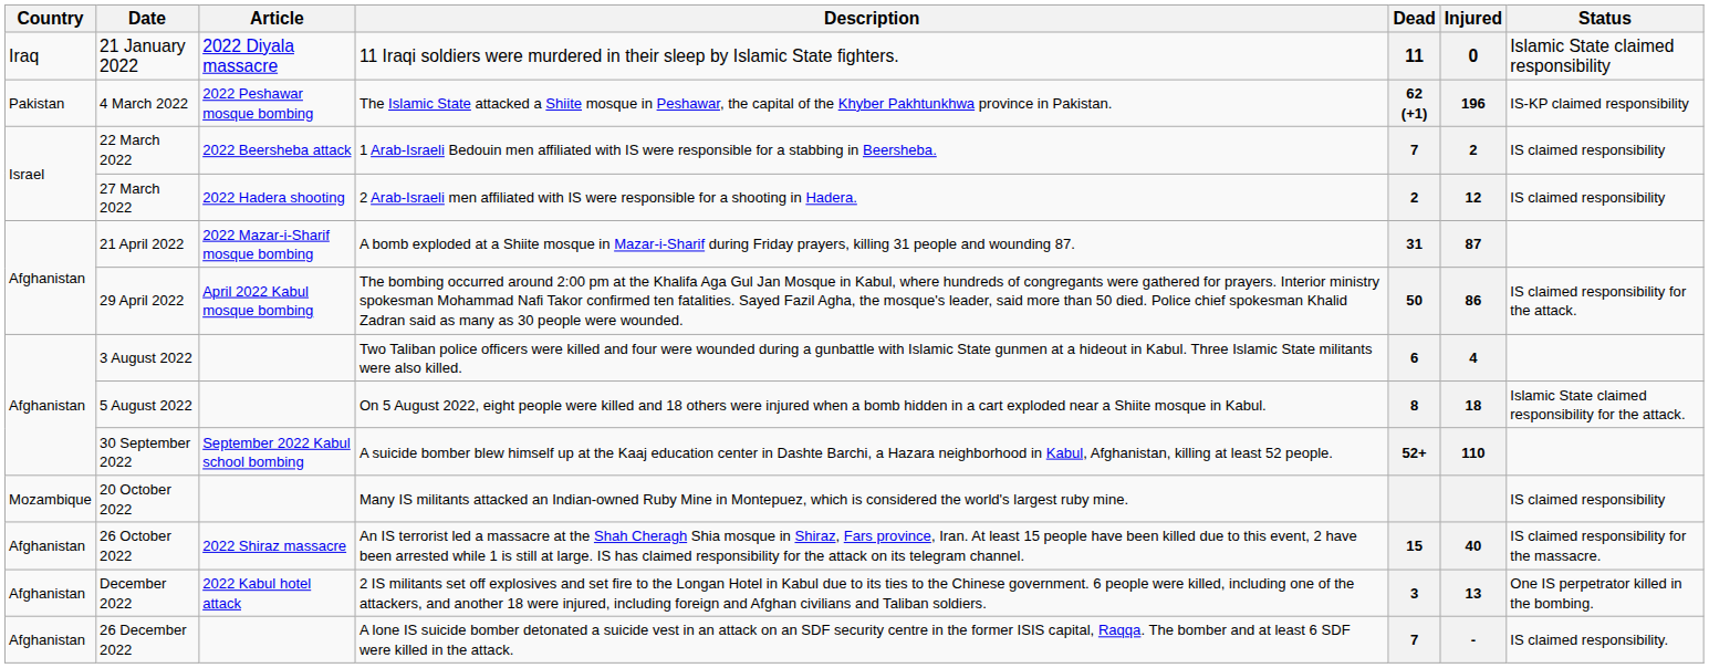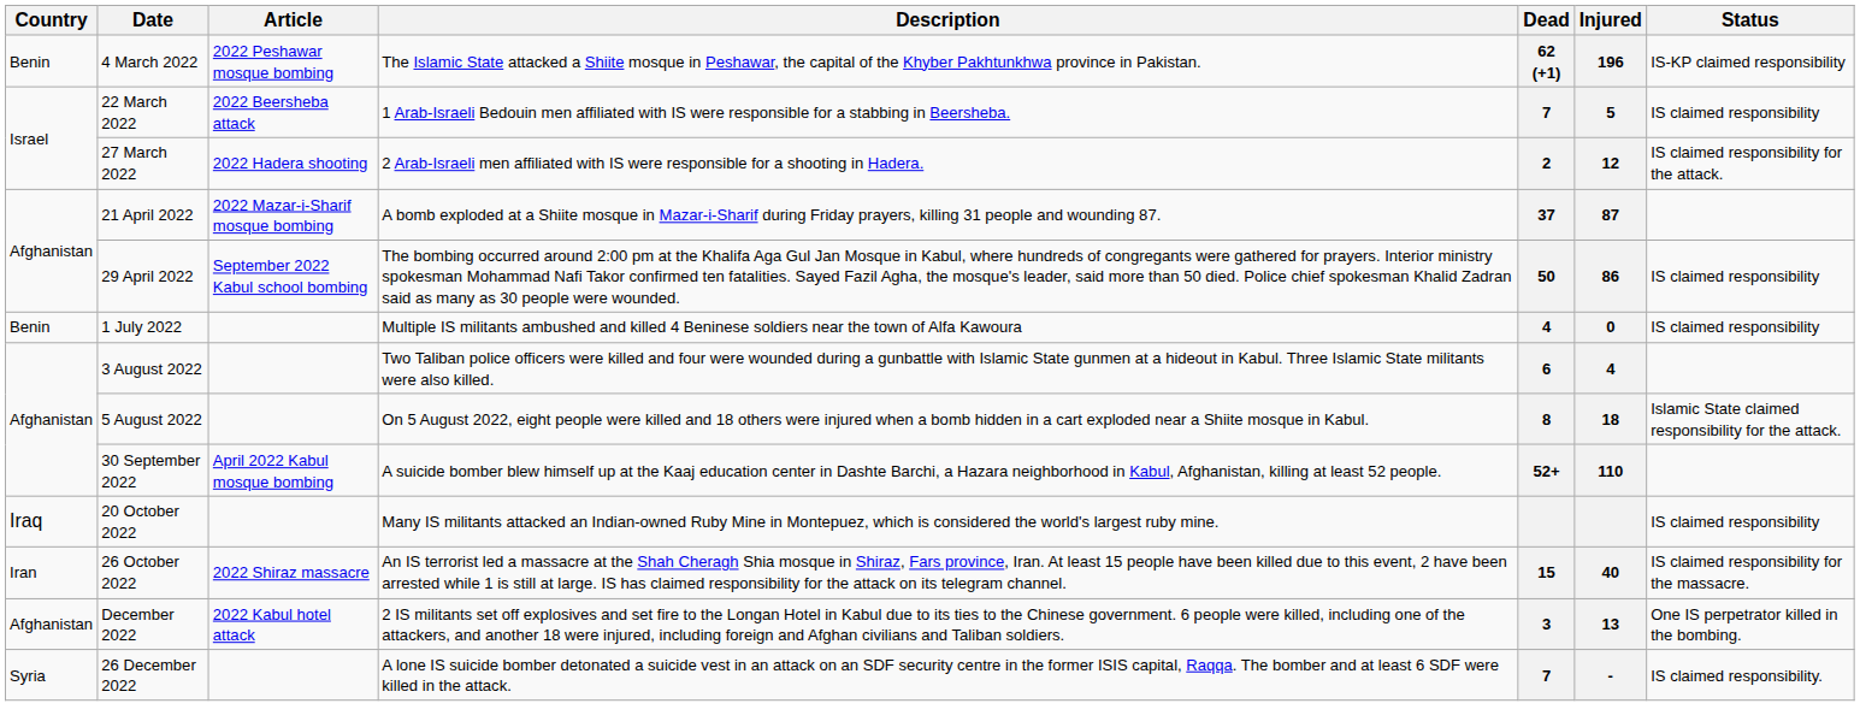- row: Iraq | 21 January 2022 | 2022 Diyala massacre | 11 Iraqi soldiers were murdered in their sleep by Islamic State fighters. | 11 | 0 | Islamic State claimed responsibility
4 March 2022 | Country: Pakistan -> Benin
22 March 2022 | Injured: 2 -> 5
27 March 2022 | Status: IS claimed responsibility -> IS claimed responsibility for the attack.
21 April 2022 | Dead: 31 -> 37
29 April 2022 | Article: April 2022 Kabul mosque bombing -> September 2022 Kabul school bombing
29 April 2022 | Status: IS claimed responsibility for the attack. -> IS claimed responsibility
+ row: Benin | 1 July 2022 | Multiple IS militants ambushed and killed 4 Beninese soldiers near the town of Alfa Kawoura | 4 | 0 | IS claimed responsibility
30 September 2022 | Article: September 2022 Kabul school bombing -> April 2022 Kabul mosque bombing
20 October 2022 | Country: Mozambique -> Iraq
26 October 2022 | Country: Afghanistan -> Iran
26 December 2022 | Country: Afghanistan -> Syria
